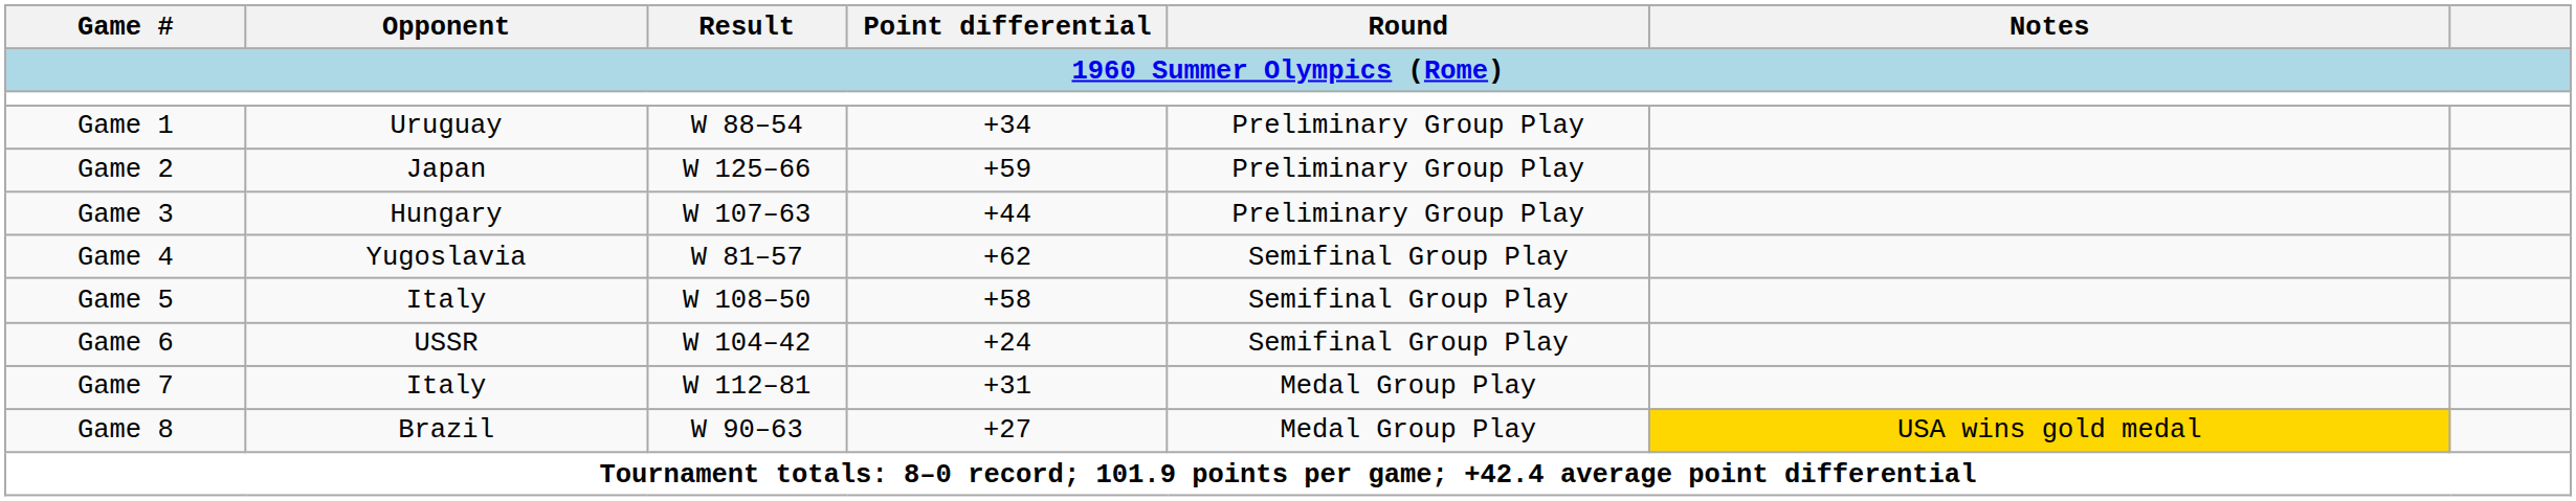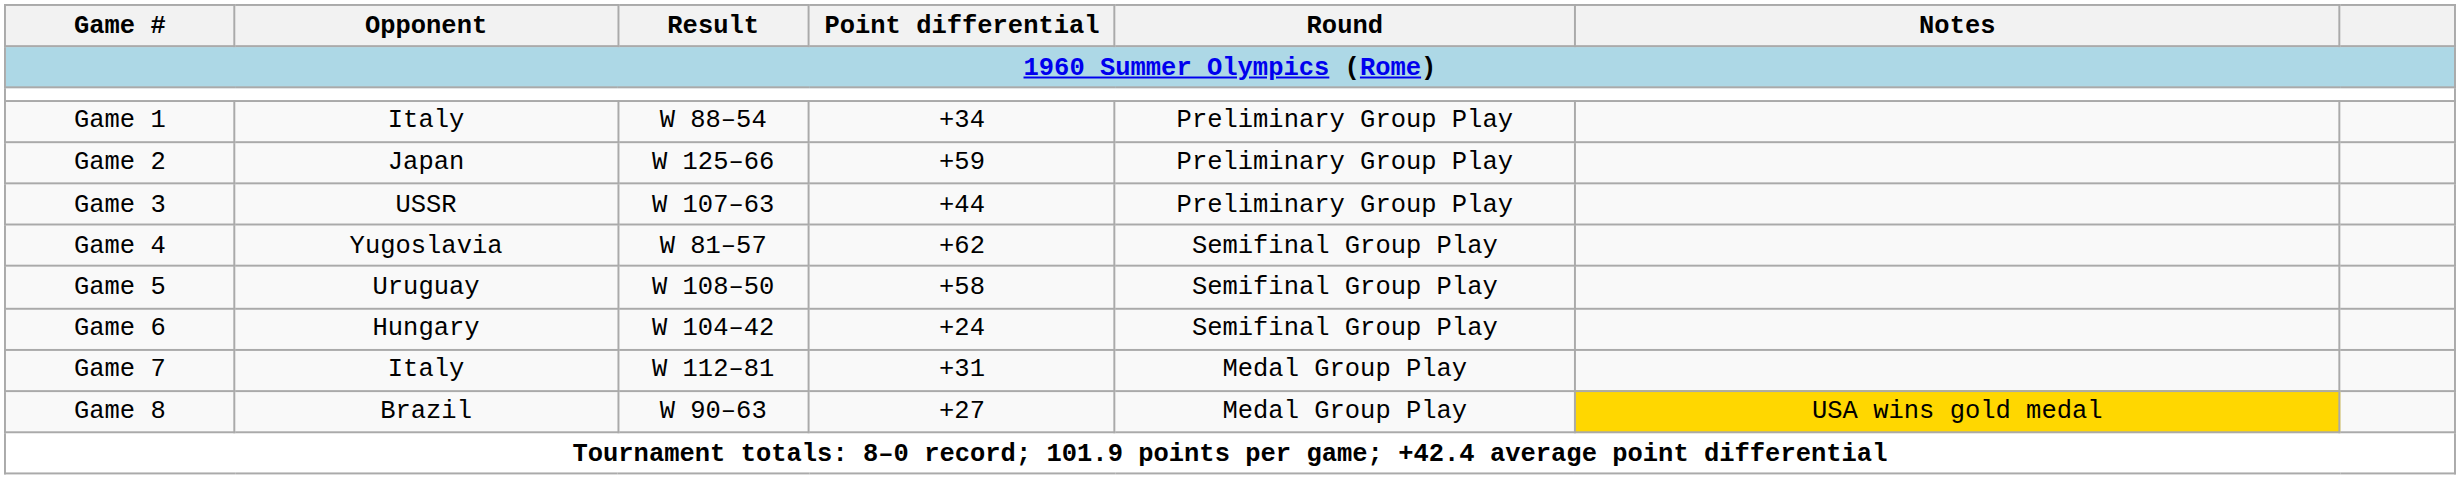Game 1 | Opponent: Uruguay -> Italy
Game 3 | Opponent: Hungary -> USSR
Game 5 | Opponent: Italy -> Uruguay
Game 6 | Opponent: USSR -> Hungary
